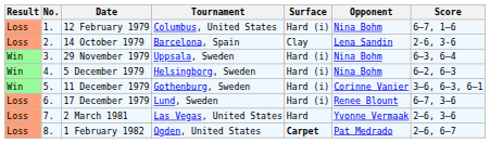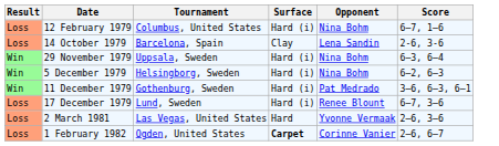- column: No. | 1. | 2. | 3. | 4. | 5. | 6. | 7. | 8.
11 December 1979 | Opponent: Corinne Vanier -> Pat Medrado
1 February 1982 | Opponent: Pat Medrado -> Corinne Vanier
